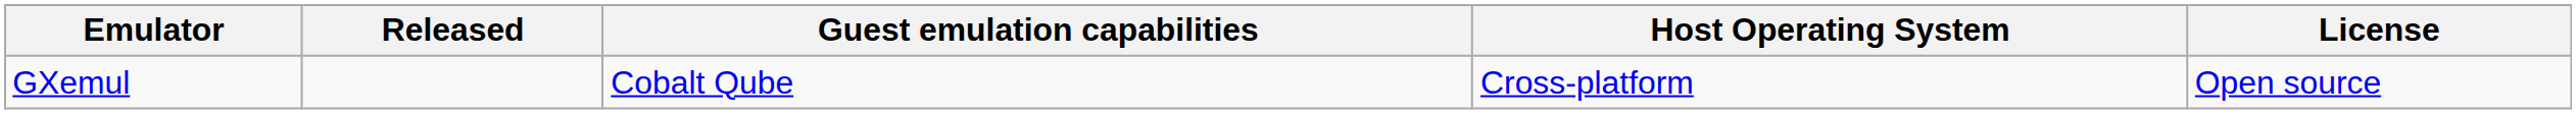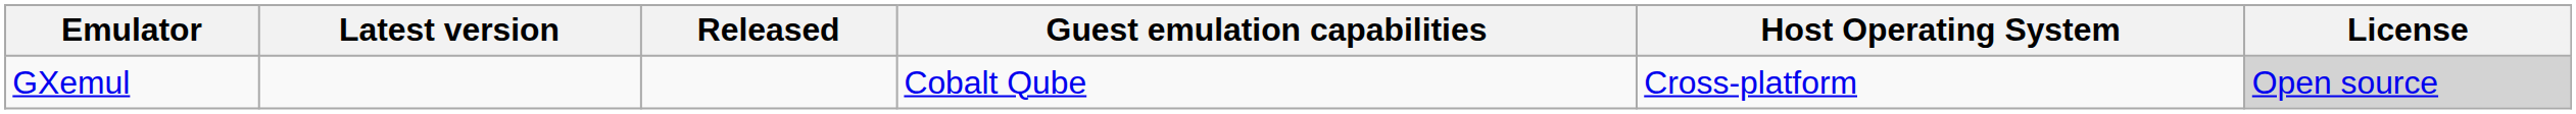+ column: Latest version
GXemul | License: no background -> lightgrey background
